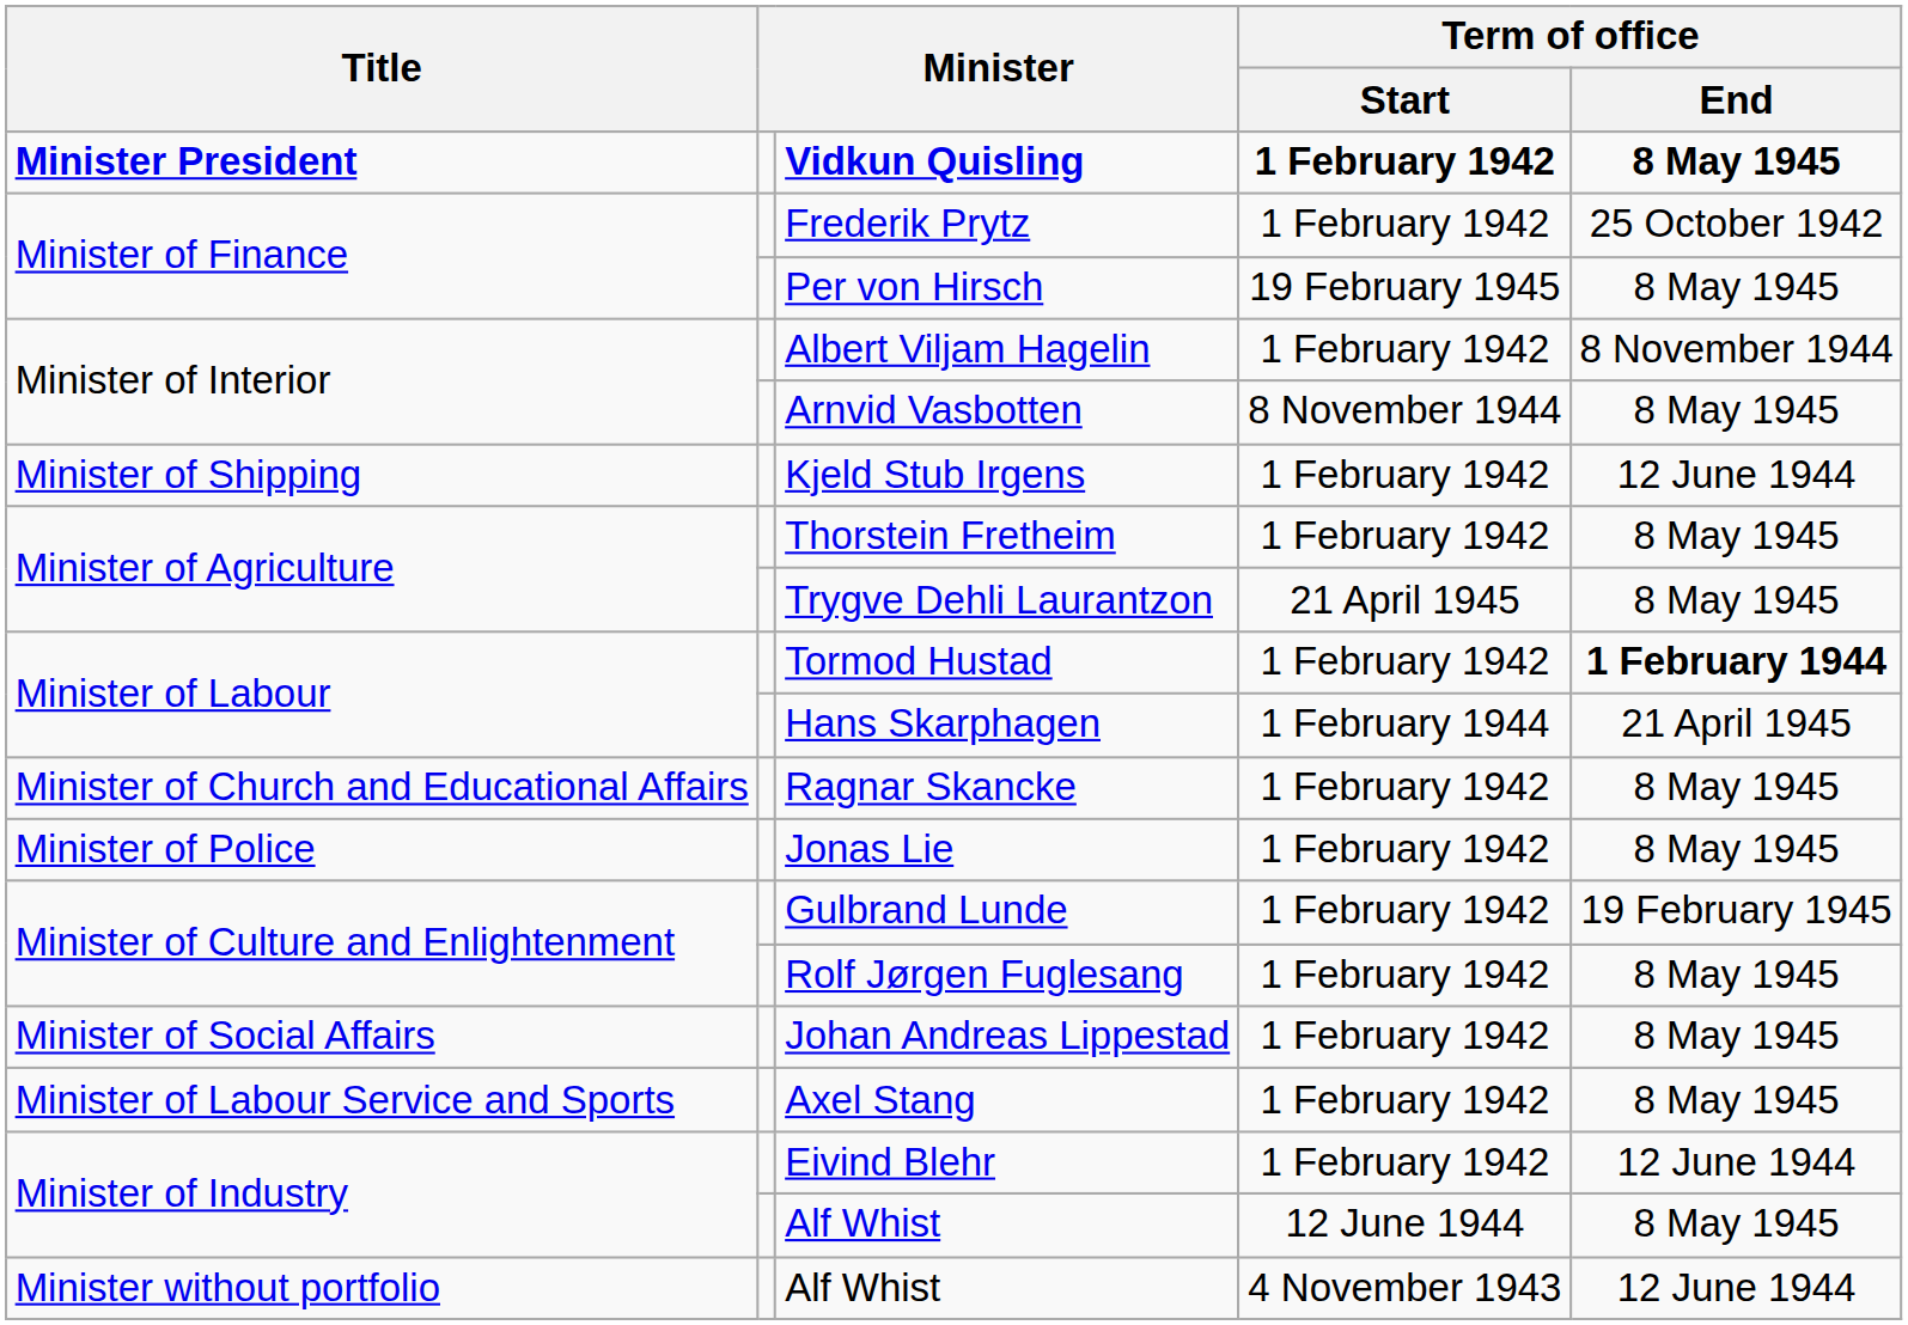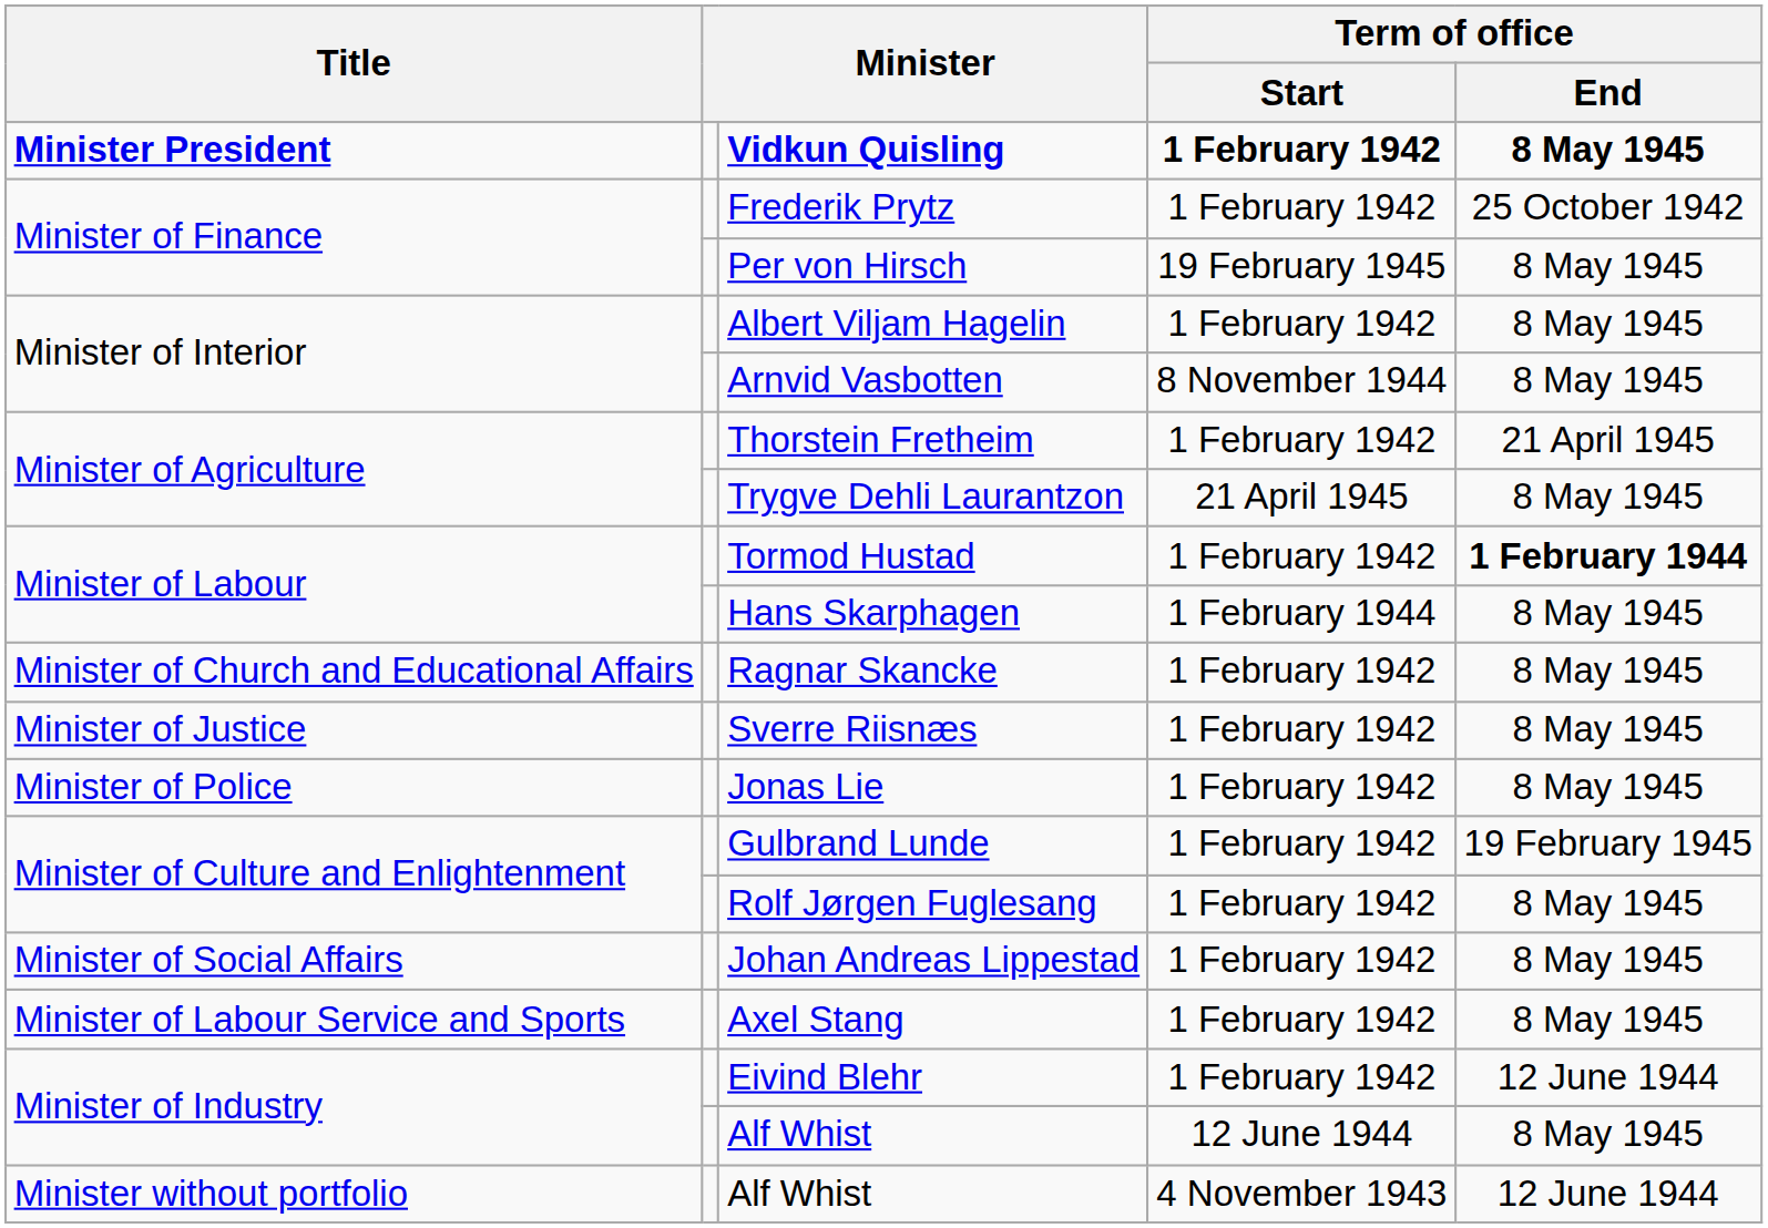Albert Viljam Hagelin | Term of office / End: 8 November 1944 -> 8 May 1945
- row: Minister of Shipping | Kjeld Stub Irgens | 1 February 1942 | 12 June 1944
Thorstein Fretheim | Term of office / End: 8 May 1945 -> 21 April 1945
Hans Skarphagen | Term of office / End: 21 April 1945 -> 8 May 1945
+ row: Minister of Justice | Sverre Riisnæs | 1 February 1942 | 8 May 1945
